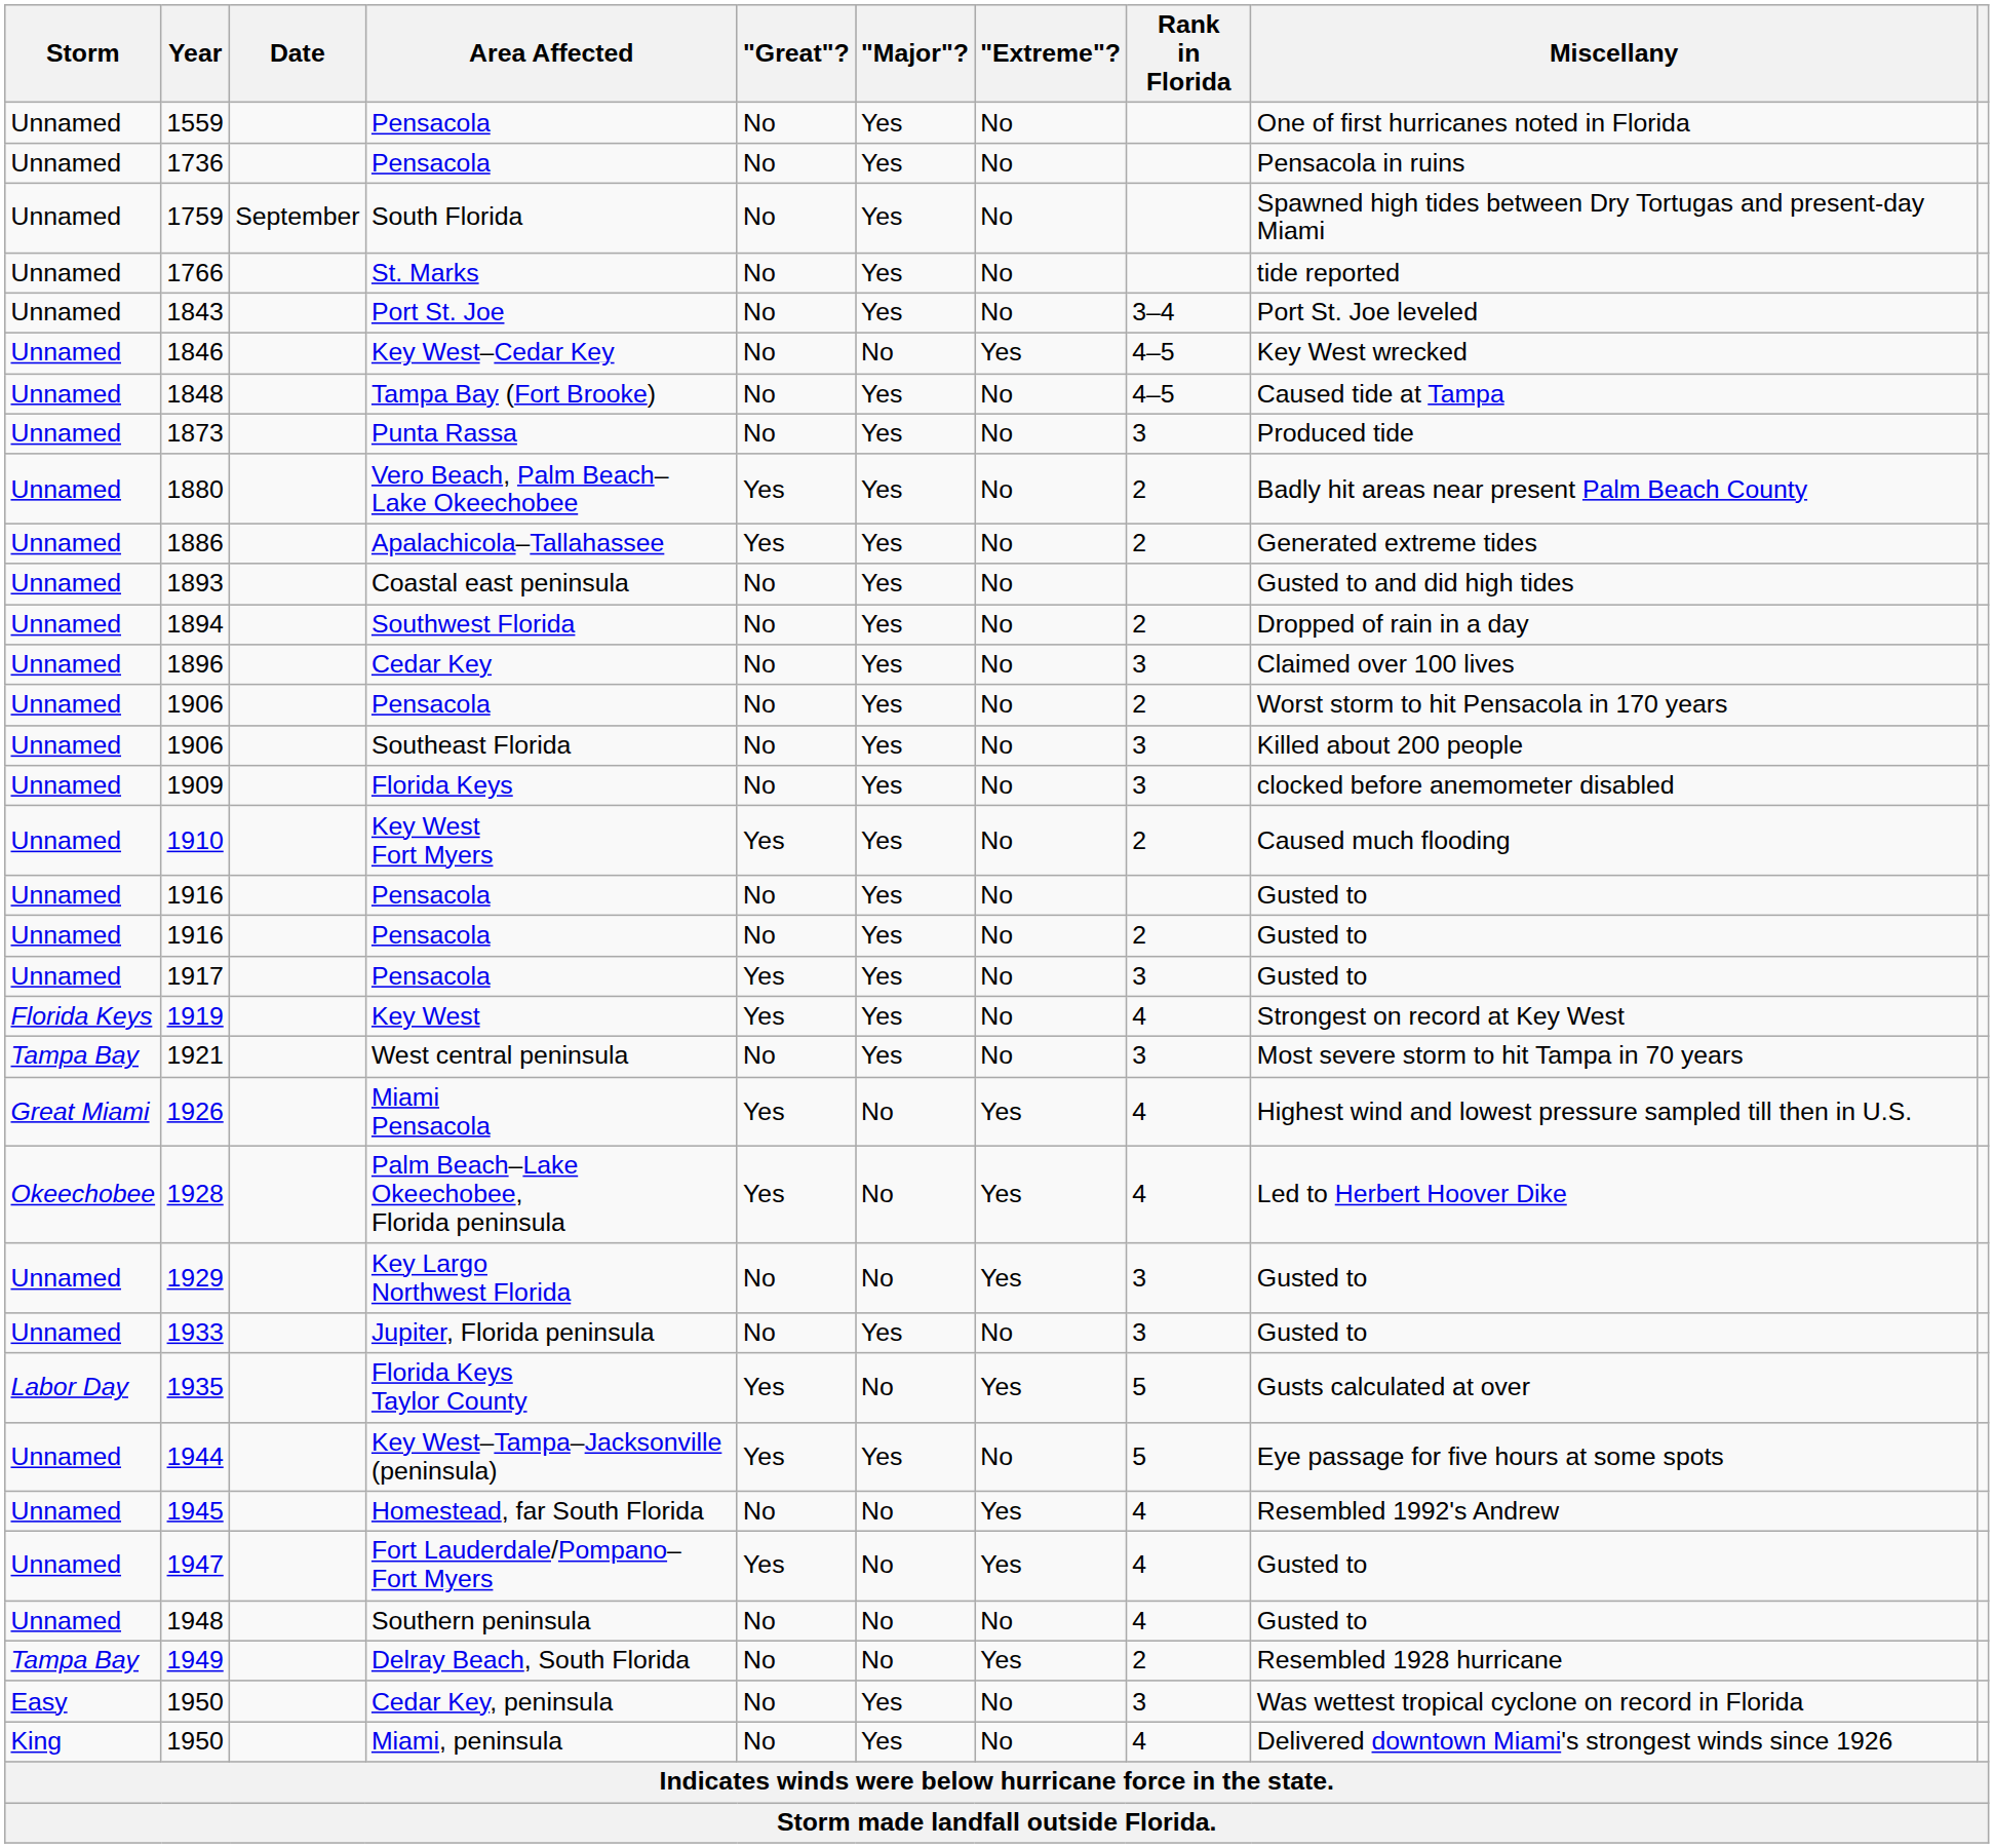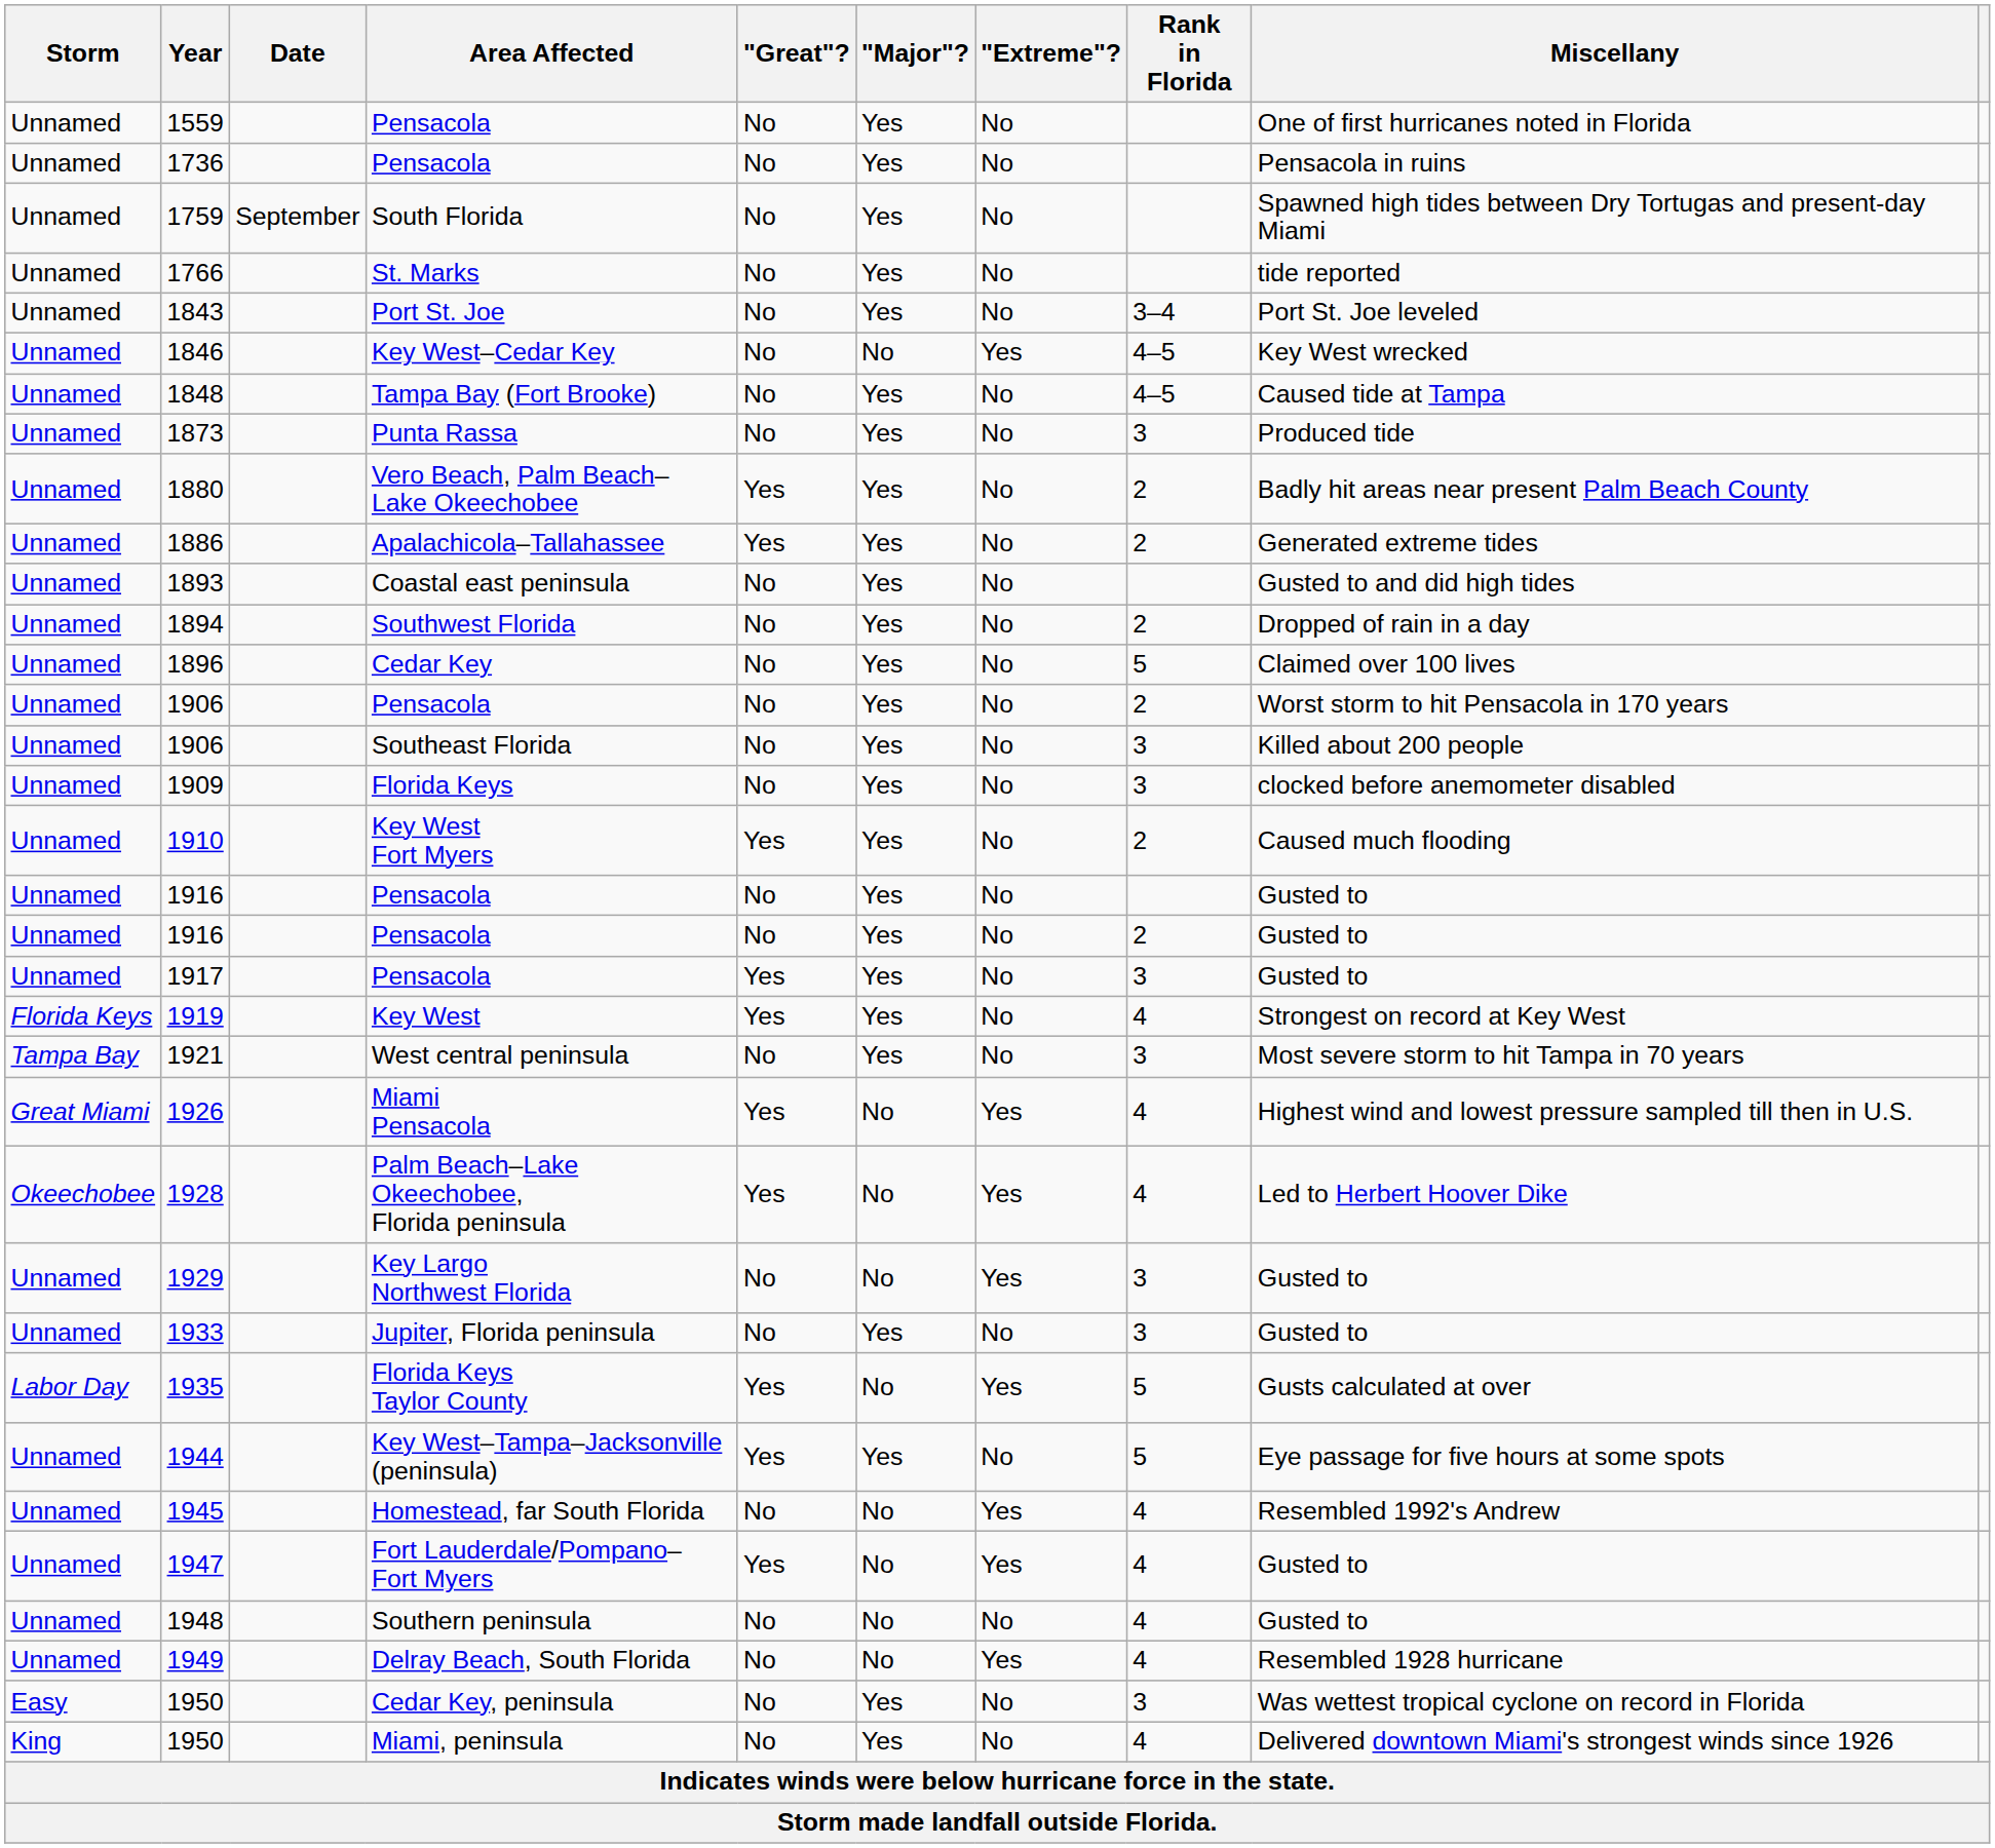1896 | Rank in Florida: 3 -> 5
1949 | Storm: Tampa Bay -> Unnamed
1949 | Rank in Florida: 2 -> 4
